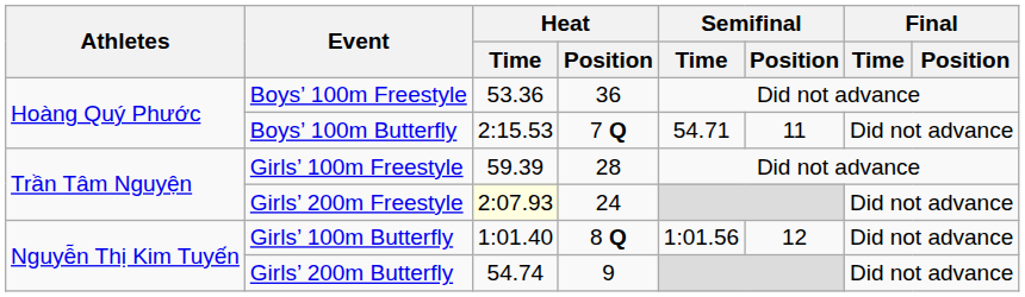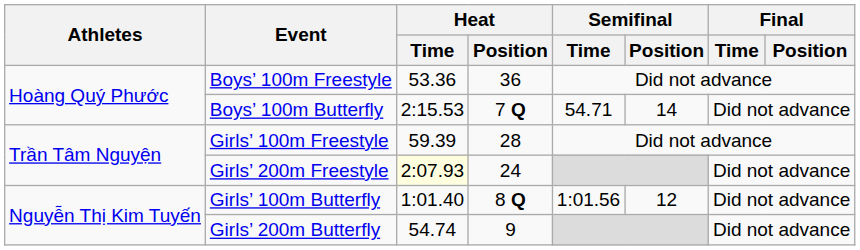Boys’ 100m Butterfly | Semifinal / Position: 11 -> 14
